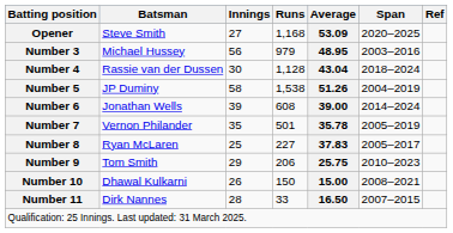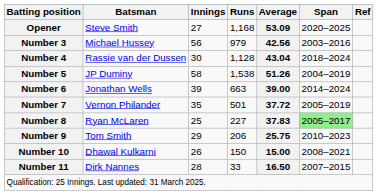Number 3 | Average: 48.95 -> 42.56
Number 6 | Runs: 608 -> 663
Number 7 | Average: 35.78 -> 37.72
Number 8 | Span: no background -> lightgreen background
